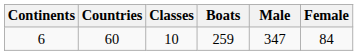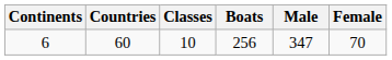6 | Boats: 259 -> 256
6 | Female: 84 -> 70
